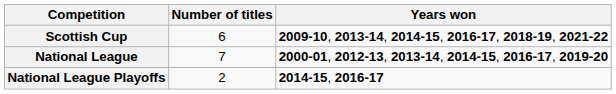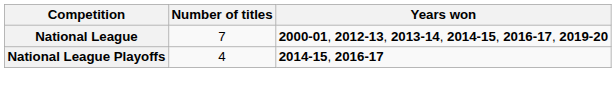- row: Scottish Cup | 6 | 2009-10, 2013-14, 2014-15, 2016-17, 2018-19, 2021-22
National League Playoffs | Number of titles: 2 -> 4
